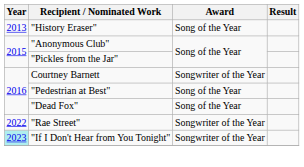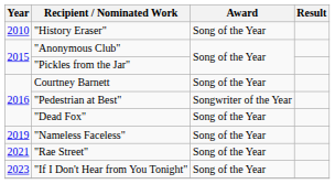"History Eraser" | Year: 2013 -> 2010
Courtney Barnett | Award: Songwriter of the Year -> Song of the Year
"Pedestrian at Best" | Award: Song of the Year -> Songwriter of the Year
+ row: 2019 | "Nameless Faceless" | Song of the Year
"Rae Street" | Year: 2022 -> 2021
"Rae Street" | Award: Songwriter of the Year -> Song of the Year
"If I Don't Hear from You Tonight" | Year: paleturquoise background -> no background
"If I Don't Hear from You Tonight" | Award: Songwriter of the Year -> Song of the Year
